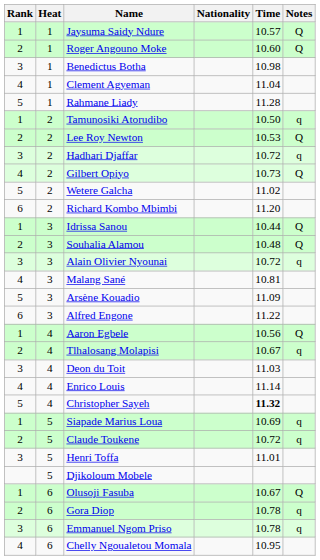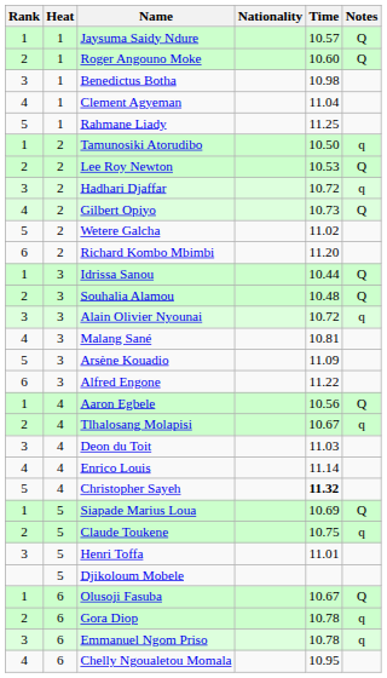Rahmane Liady | Time: 11.28 -> 11.25
Siapade Marius Loua | Notes: q -> Q
Claude Toukene | Time: 10.72 -> 10.75
